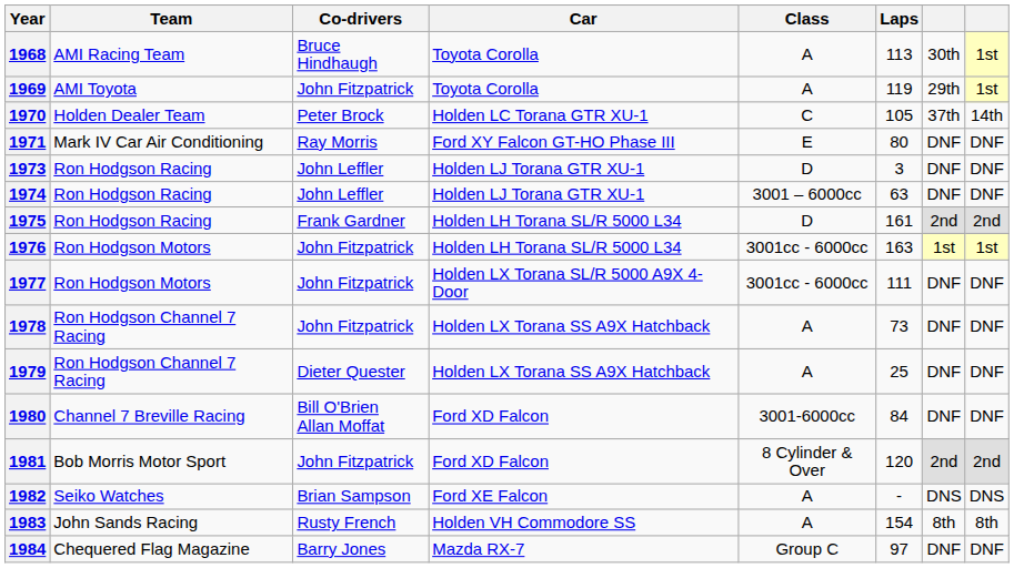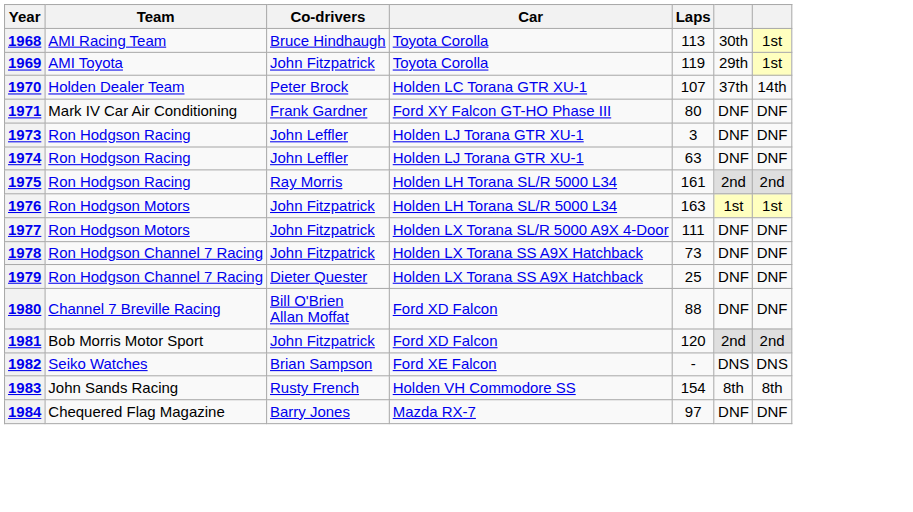- column: Class | A | A | C | E | D | 3001 – 6000cc | D | 3001cc - 6000cc | 3001cc - 6000cc | A | A | 3001-6000cc | 8 Cylinder & Over | A | A | Group C
1970 | Laps: 105 -> 107
1971 | Co-drivers: Ray Morris -> Frank Gardner
1975 | Co-drivers: Frank Gardner -> Ray Morris
1980 | Laps: 84 -> 88
